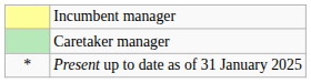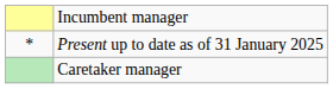rows swapped: Caretaker manager <-> Present up to date as of 31 January 2025
